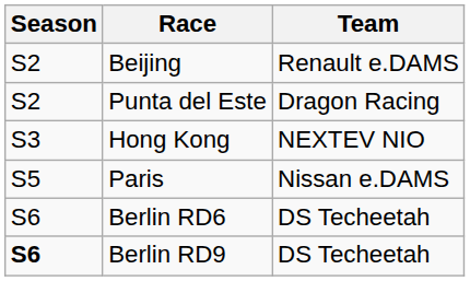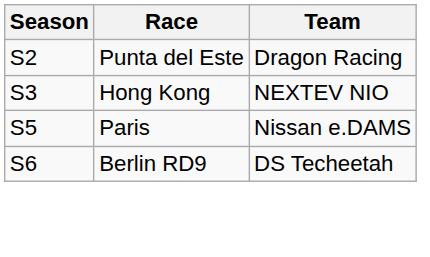- row: S2 | Beijing | Renault e.DAMS
- row: S6 | Berlin RD6 | DS Techeetah
Berlin RD9 | Season: bold -> normal
